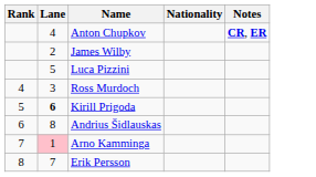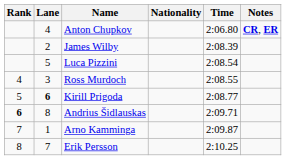+ column: Time | 2:06.80 | 2:08.39 | 2:08.54 | 2:08.55 | 2:08.77 | 2:09.71 | 2:09.87 | 2:10.25
Andrius Šidlauskas | Rank: normal -> bold
Arno Kamminga | Lane: pink background -> no background
